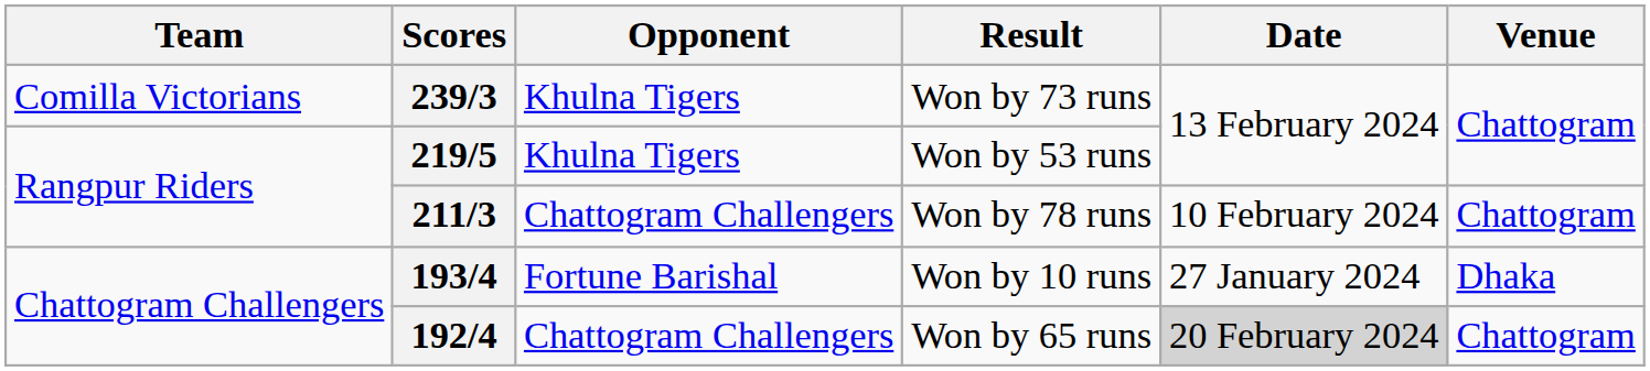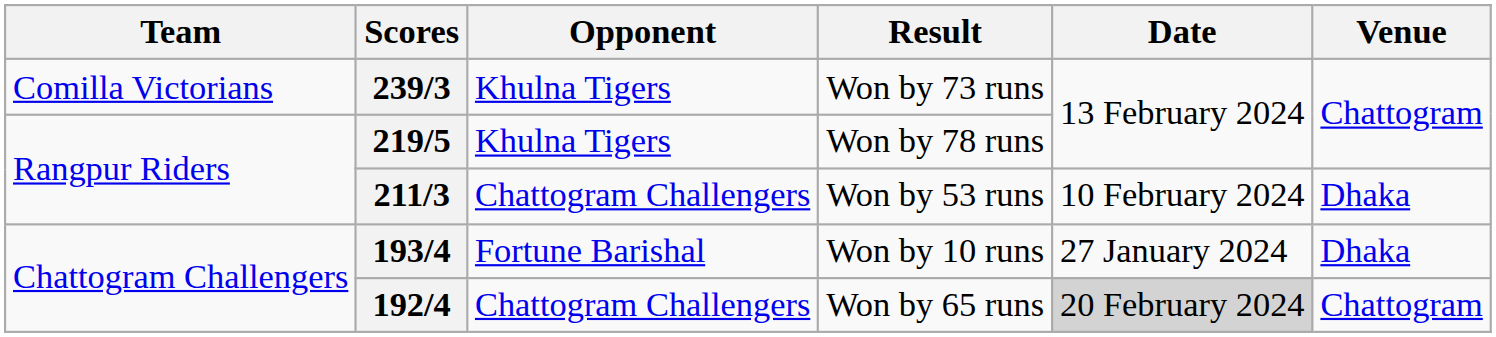219/5 | Result: Won by 53 runs -> Won by 78 runs
211/3 | Result: Won by 78 runs -> Won by 53 runs
211/3 | Venue: Chattogram -> Dhaka
